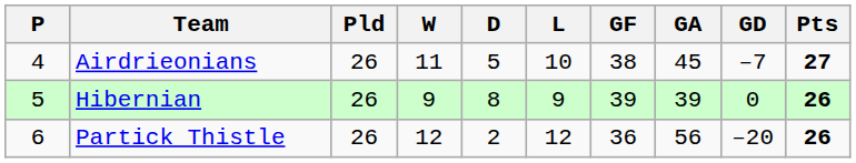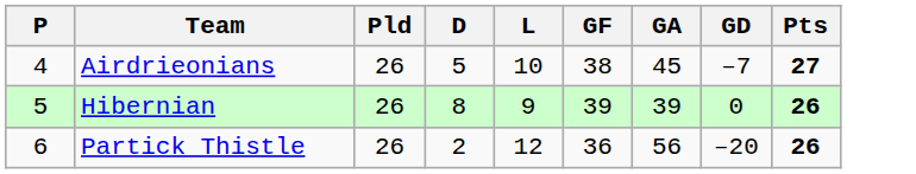- column: W | 11 | 9 | 12
